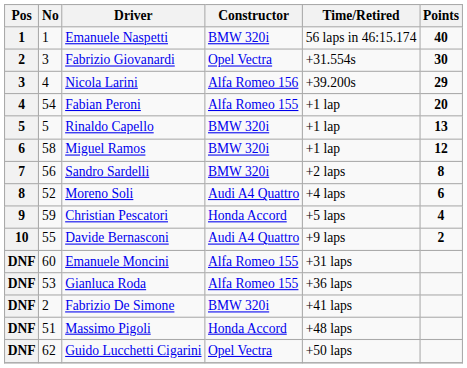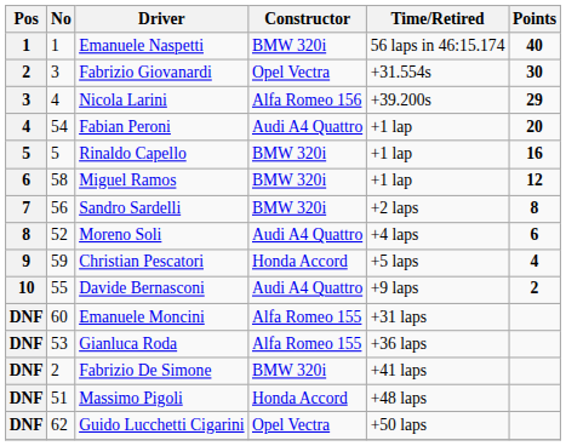Fabian Peroni | Constructor: Alfa Romeo 155 -> Audi A4 Quattro
Rinaldo Capello | Points: 13 -> 16
